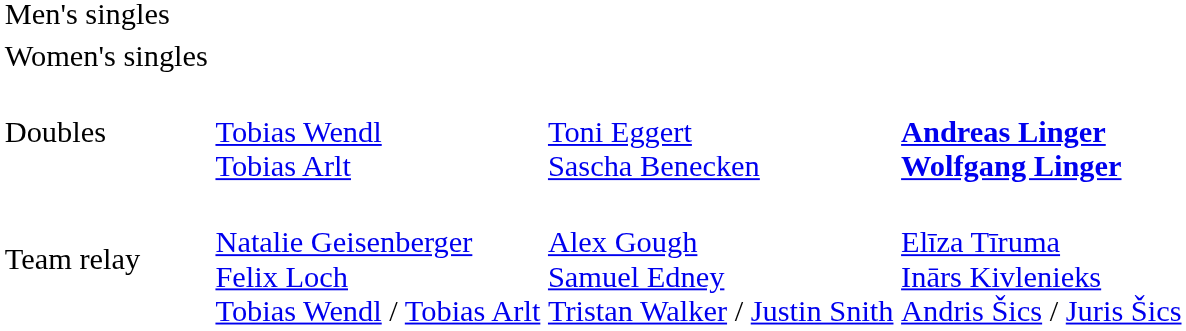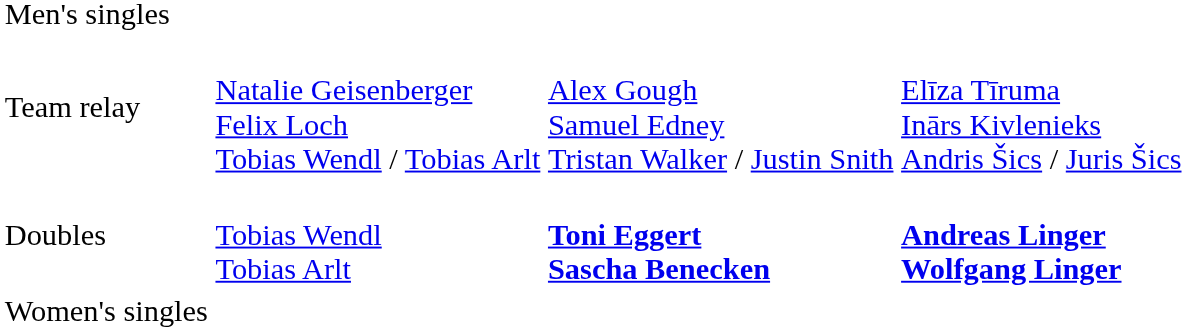rows swapped: Women's singles <-> Team relay
Doubles | column 3: normal -> bold
